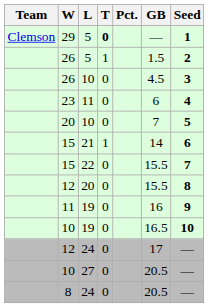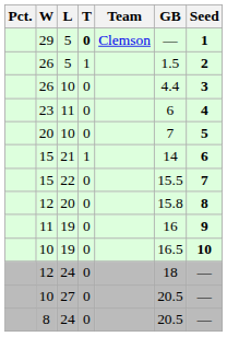columns swapped: Team <-> Pct.
26 / 10 | GB: 4.5 -> 4.4
12 / 20 | GB: 15.5 -> 15.8
12 / 24 | GB: 17 -> 18
